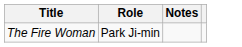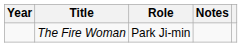+ column: Year
